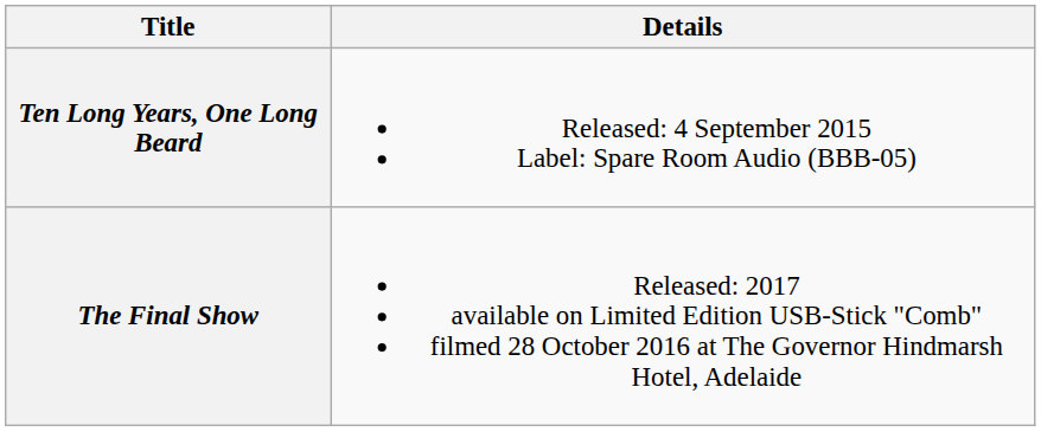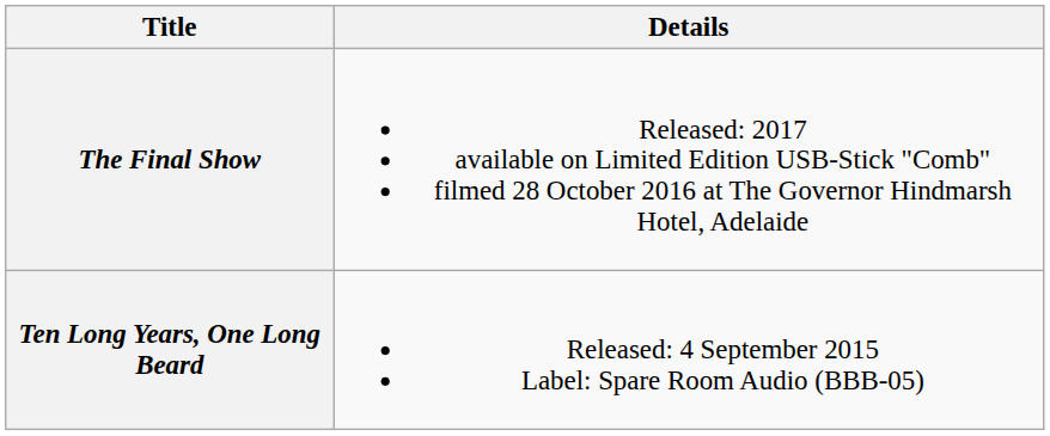rows swapped: Ten Long Years, One Long Beard <-> The Final Show
